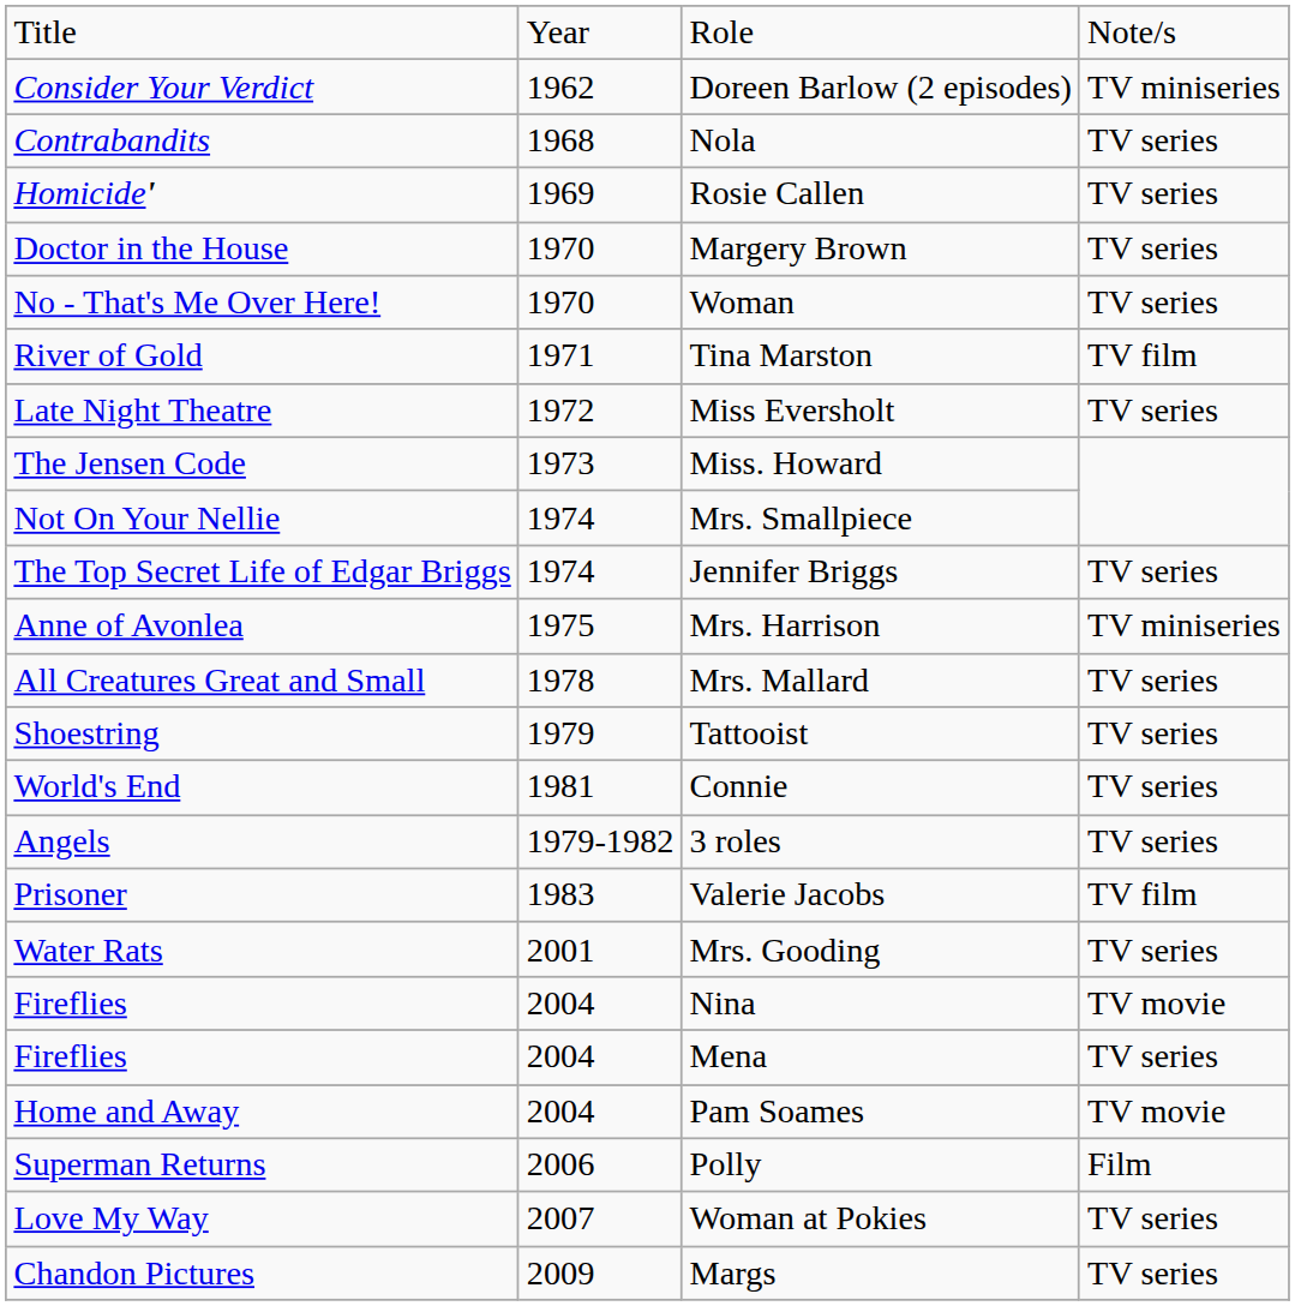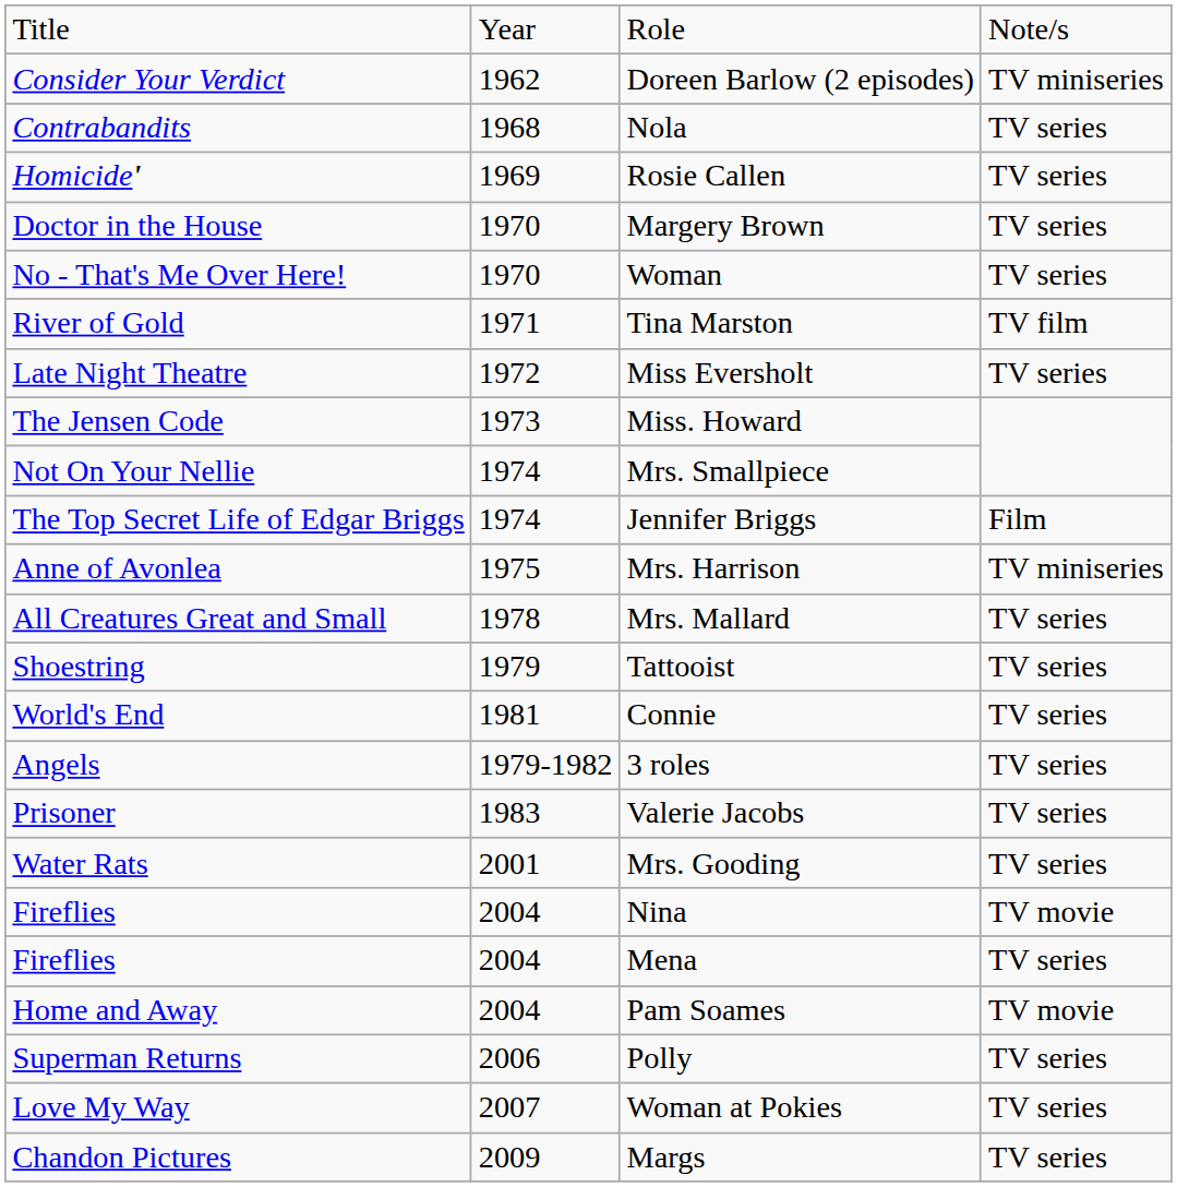Jennifer Briggs | column 4: TV series -> Film
Valerie Jacobs | column 4: TV film -> TV series
Polly | column 4: Film -> TV series
